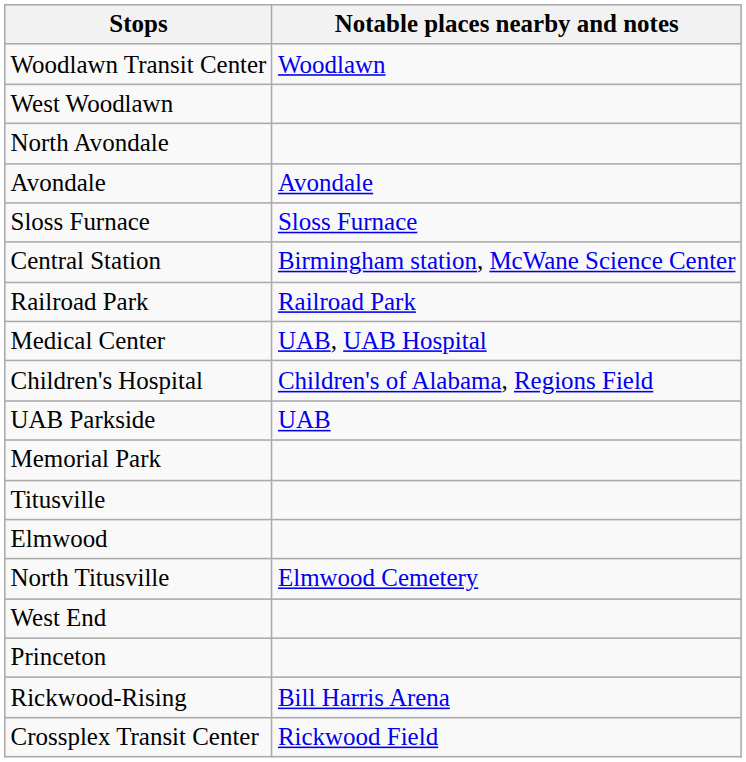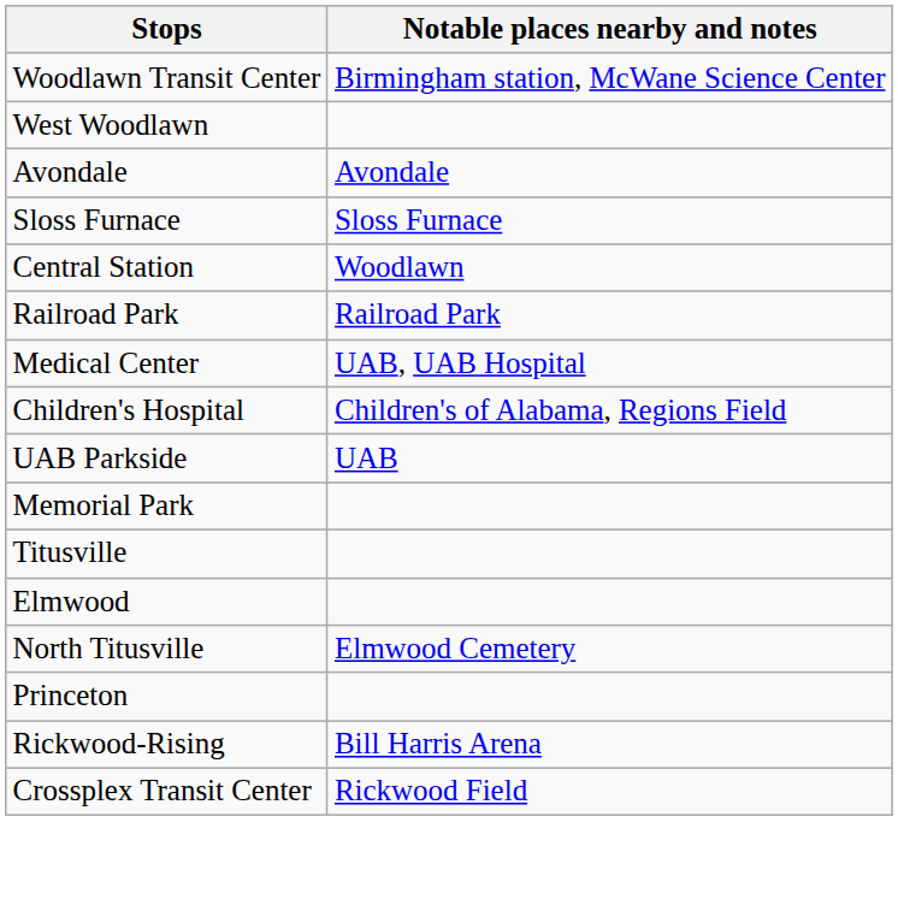Woodlawn Transit Center | Notable places nearby and notes: Woodlawn -> Birmingham station, McWane Science Center
- row: North Avondale
Central Station | Notable places nearby and notes: Birmingham station, McWane Science Center -> Woodlawn
- row: West End
